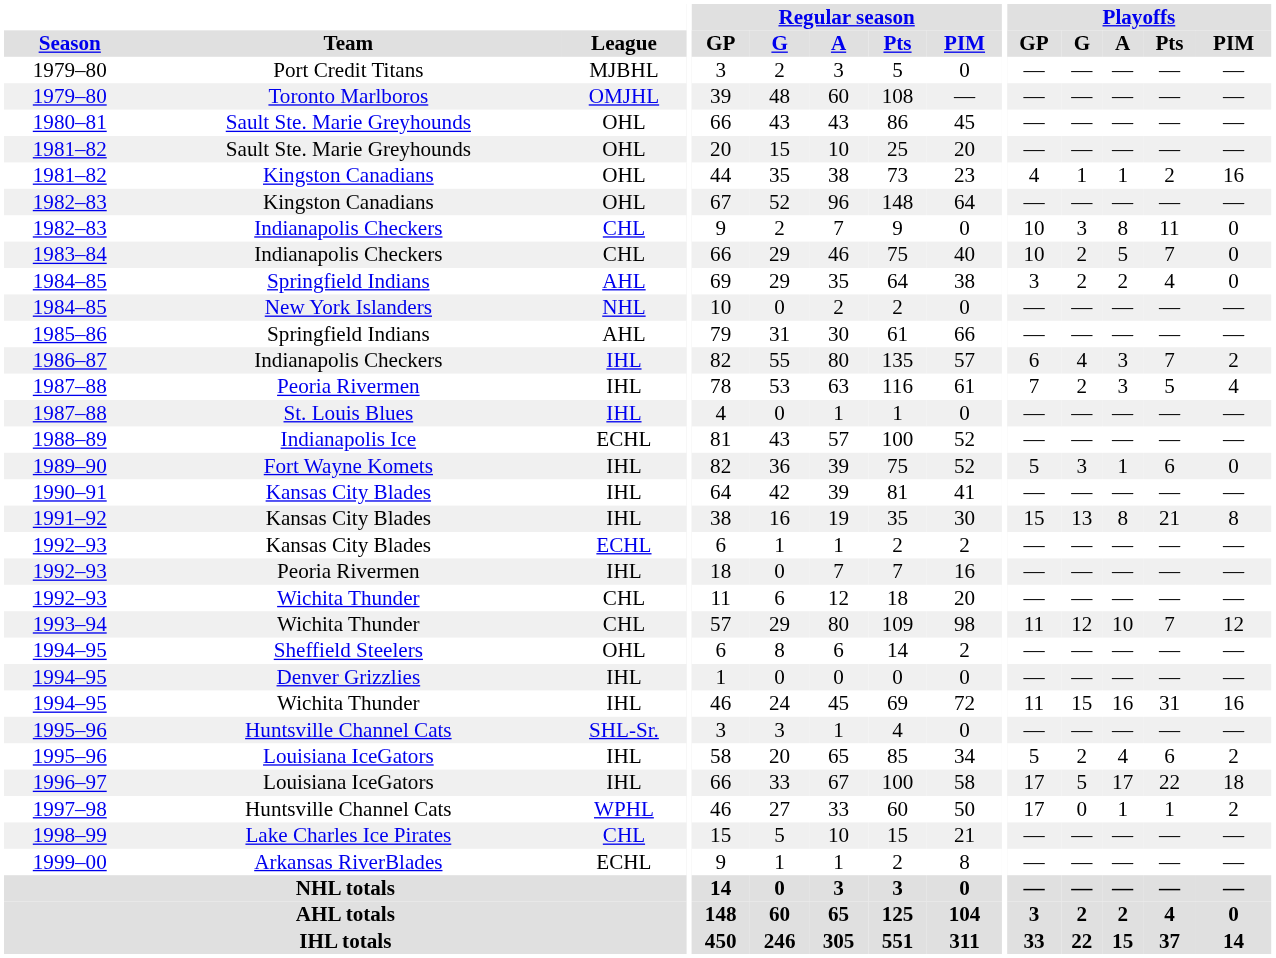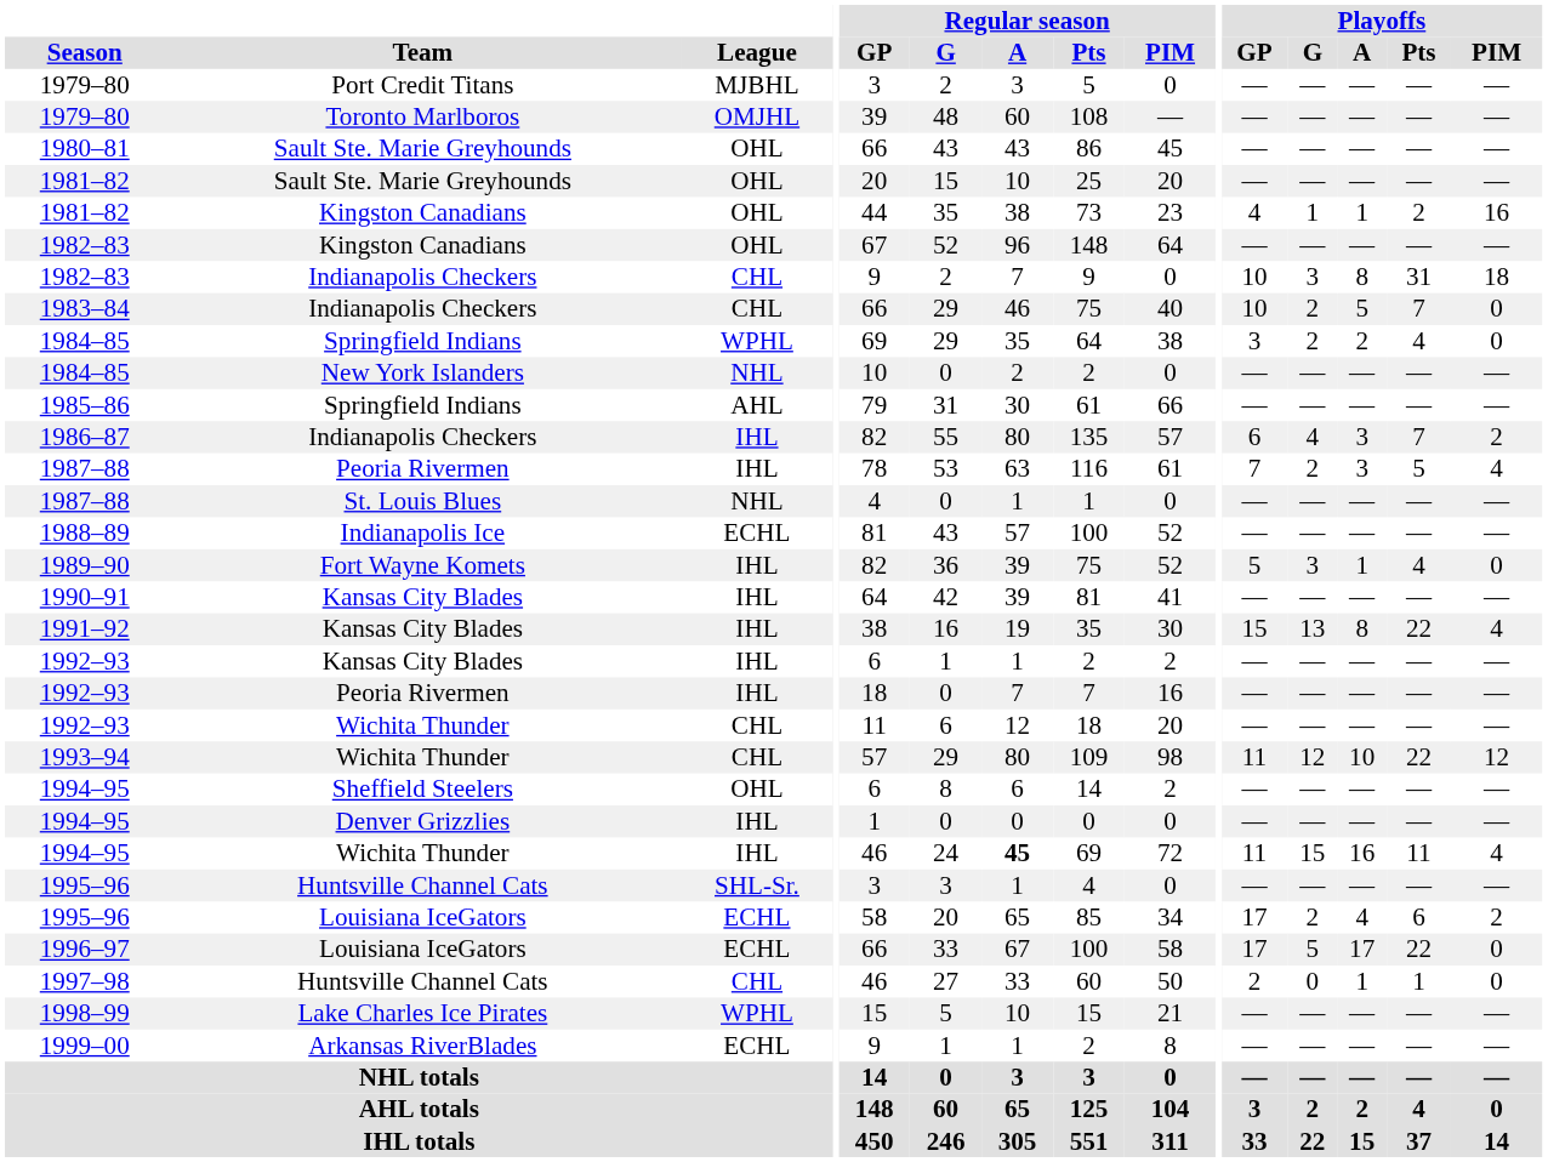1982–83 / Indianapolis Checkers | Playoffs / Pts: 11 -> 31
1982–83 / Indianapolis Checkers | Playoffs / PIM: 0 -> 18
1984–85 / Springfield Indians | League: AHL -> WPHL
1987–88 / St. Louis Blues | League: IHL -> NHL
1989–90 | Playoffs / Pts: 6 -> 4
1991–92 | Playoffs / Pts: 21 -> 22
1991–92 | Playoffs / PIM: 8 -> 4
1992–93 / Kansas City Blades | League: ECHL -> IHL
1993–94 | Playoffs / Pts: 7 -> 22
1994–95 / Wichita Thunder | Regular season / A: normal -> bold
1994–95 / Wichita Thunder | Playoffs / Pts: 31 -> 11
1994–95 / Wichita Thunder | Playoffs / PIM: 16 -> 4
1995–96 / Louisiana IceGators | League: IHL -> ECHL
1995–96 / Louisiana IceGators | Playoffs / GP: 5 -> 17
1996–97 | League: IHL -> ECHL
1996–97 | Playoffs / PIM: 18 -> 0
1997–98 | League: WPHL -> CHL
1997–98 | Playoffs / GP: 17 -> 2
1997–98 | Playoffs / PIM: 2 -> 0
1998–99 | League: CHL -> WPHL
